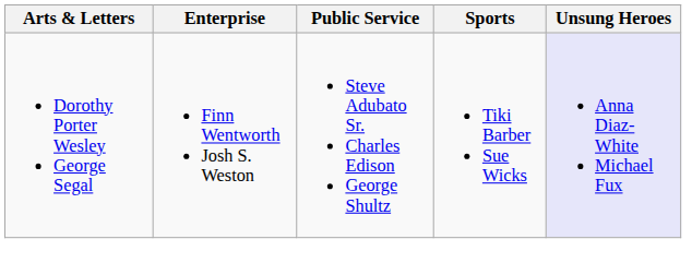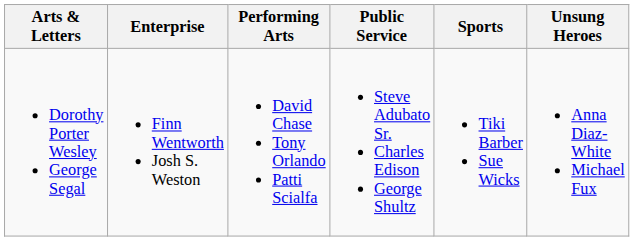+ column: Performing Arts | David Chase Tony Orlando Patti Scialfa
Dorothy Porter Wesley George Segal | Unsung Heroes: lavender background -> no background
